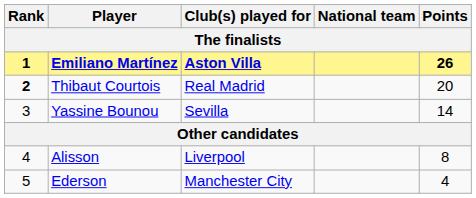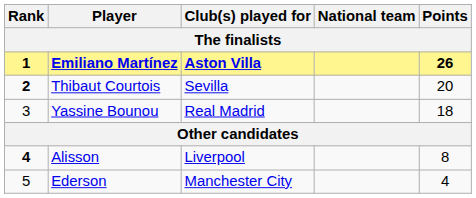Thibaut Courtois | Club(s) played for: Real Madrid -> Sevilla
Yassine Bounou | Club(s) played for: Sevilla -> Real Madrid
Yassine Bounou | Points: 14 -> 18
Alisson | Rank: normal -> bold
